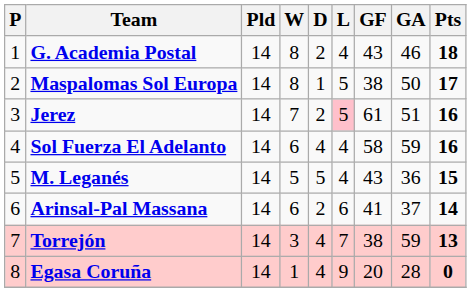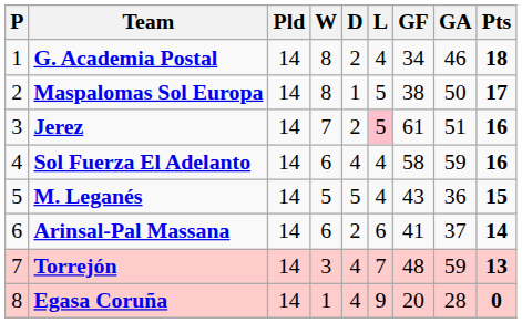G. Academia Postal | GF: 43 -> 34
Torrejón | GF: 38 -> 48
